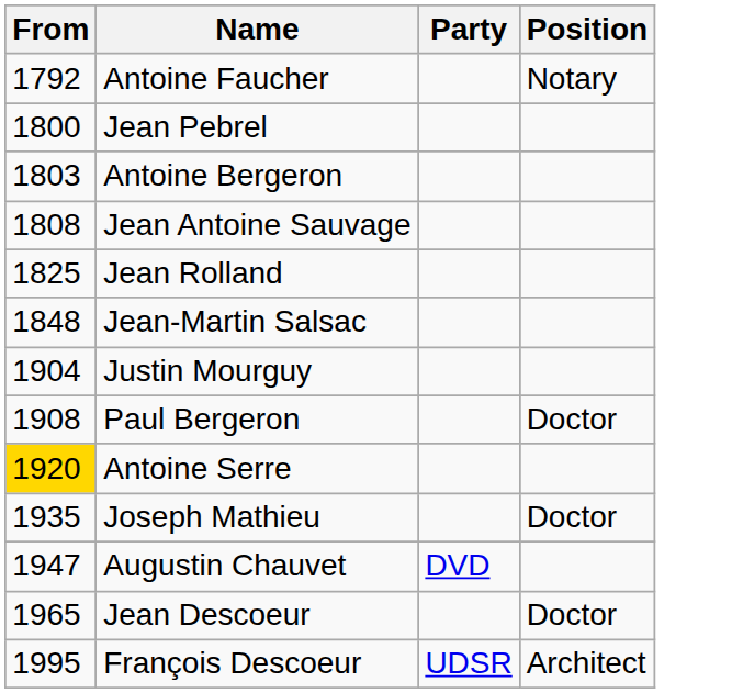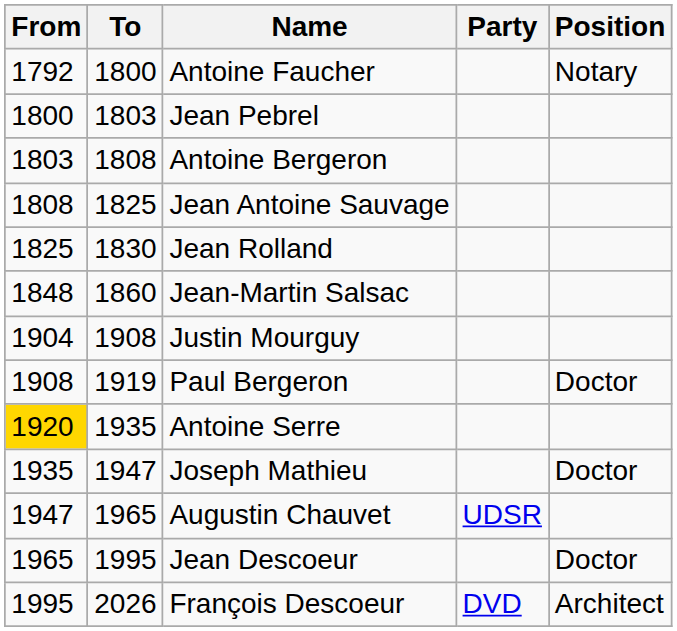+ column: To | 1800 | 1803 | 1808 | 1825 | 1830 | 1860 | 1908 | 1919 | 1935 | 1947 | 1965 | 1995 | 2026
Augustin Chauvet | Party: DVD -> UDSR
François Descoeur | Party: UDSR -> DVD
